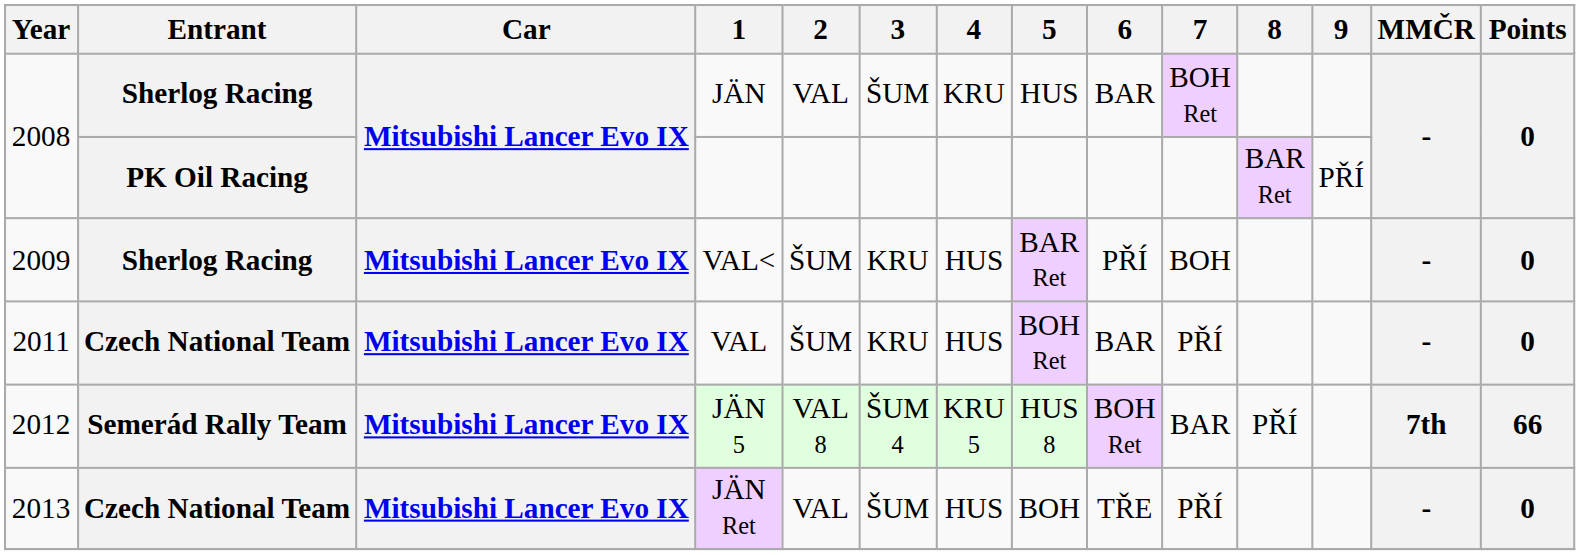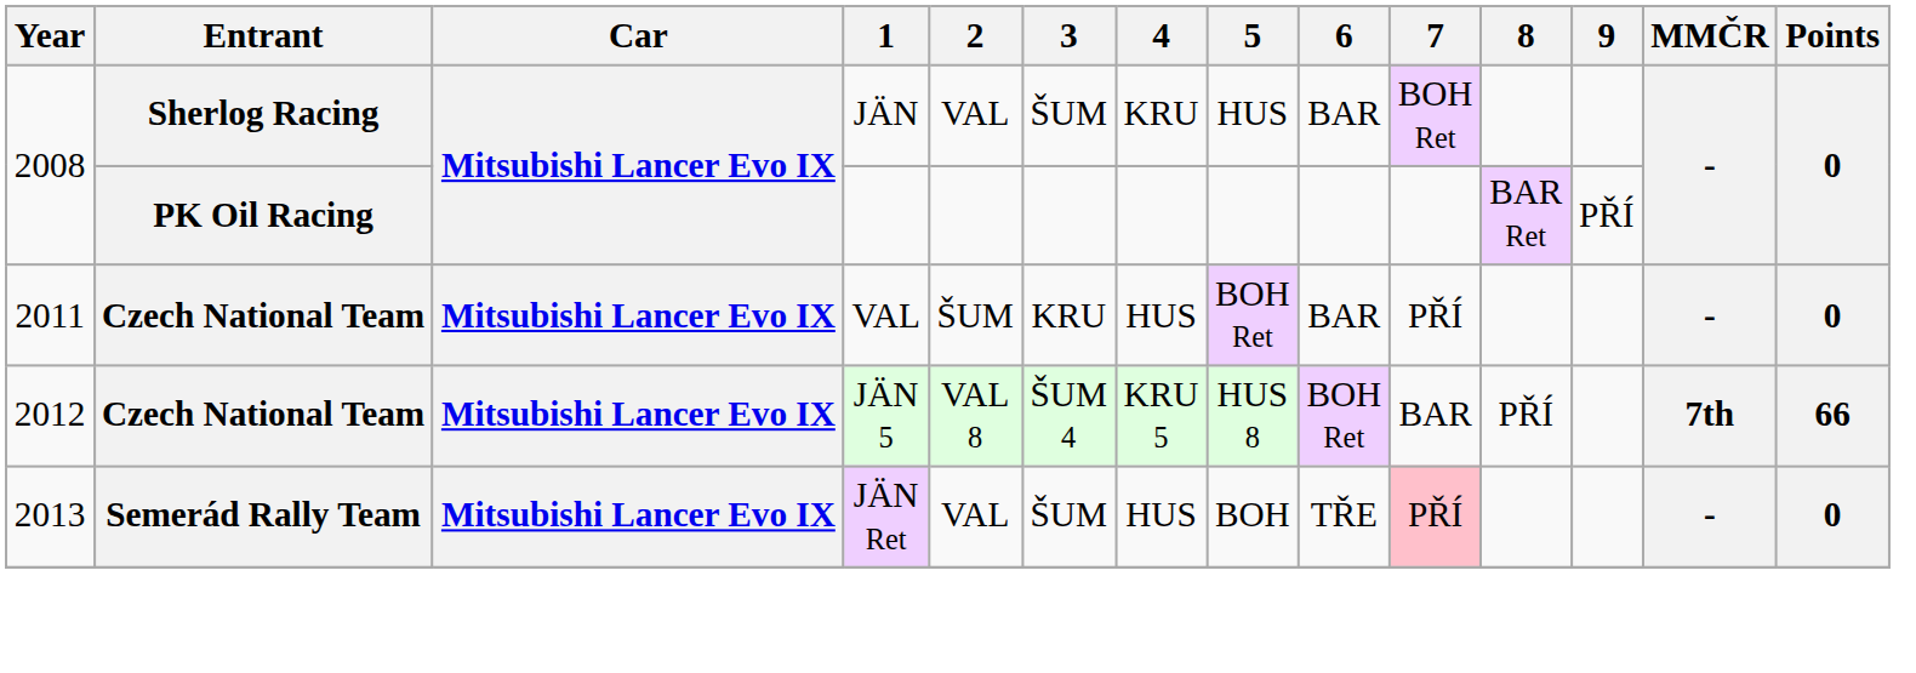- row: 2009 | Sherlog Racing | Mitsubishi Lancer Evo IX | VAL< | ŠUM | KRU | HUS | BAR Ret | PŘÍ | BOH | - | 0
JÄN 5 | Entrant: Semerád Rally Team -> Czech National Team
JÄN Ret | Entrant: Czech National Team -> Semerád Rally Team
JÄN Ret | 7: no background -> pink background
